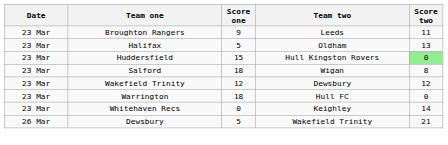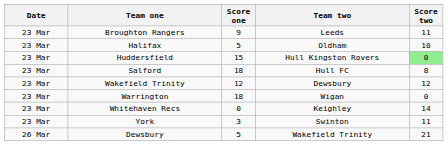Halifax | Score two: 13 -> 10
Salford | Team two: Wigan -> Hull FC
Warrington | Team two: Hull FC -> Wigan
+ row: 23 Mar | York | 3 | Swinton | 11
